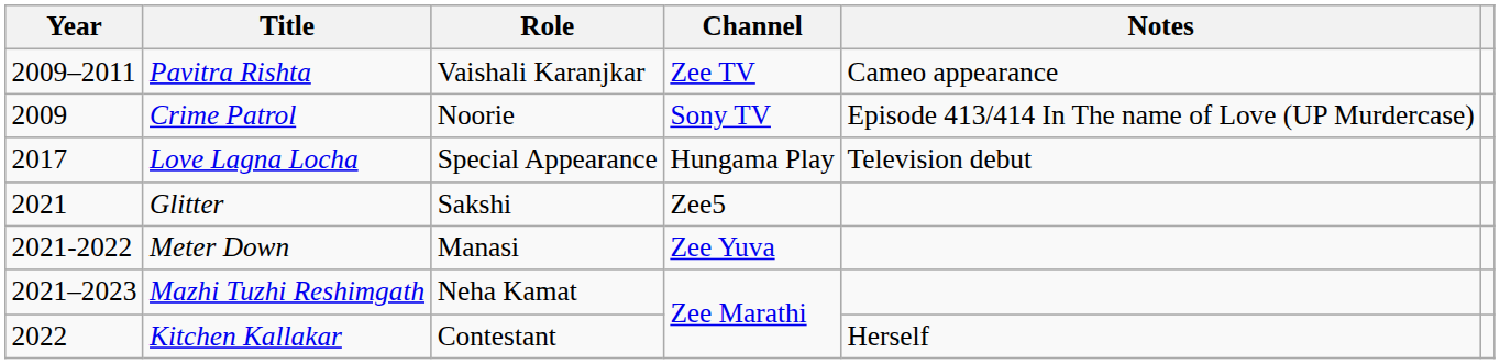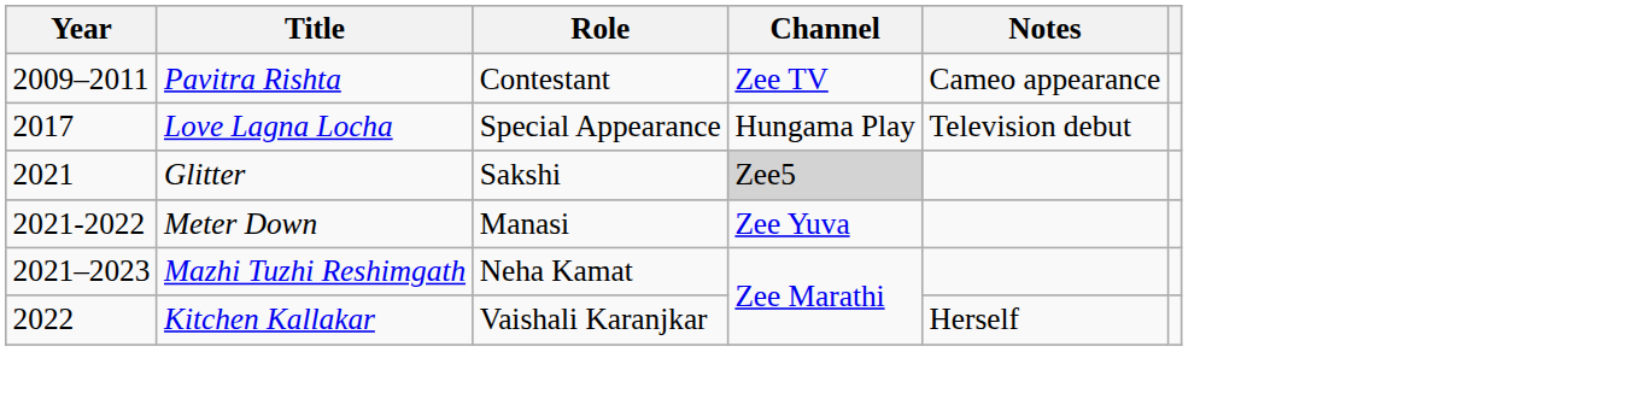Pavitra Rishta | Role: Vaishali Karanjkar -> Contestant
- row: 2009 | Crime Patrol | Noorie | Sony TV | Episode 413/414 In The name of Love (UP Murdercase)
Glitter | Channel: no background -> lightgrey background
Kitchen Kallakar | Role: Contestant -> Vaishali Karanjkar
